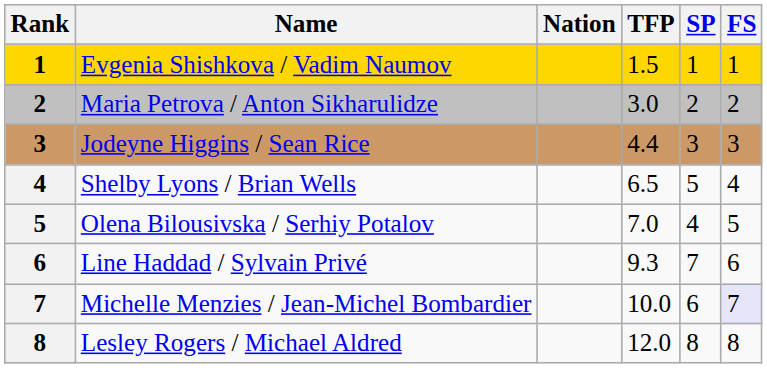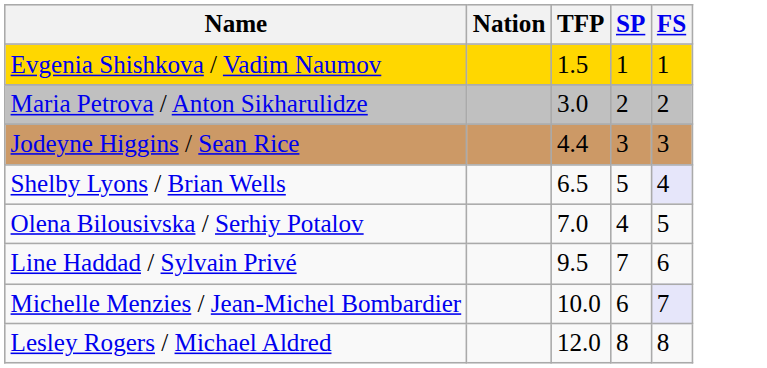- column: Rank | 1 | 2 | 3 | 4 | 5 | 6 | 7 | 8
Shelby Lyons / Brian Wells | FS: no background -> lavender background
Line Haddad / Sylvain Privé | TFP: 9.3 -> 9.5
